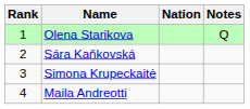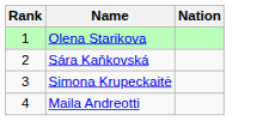- column: Notes | Q
